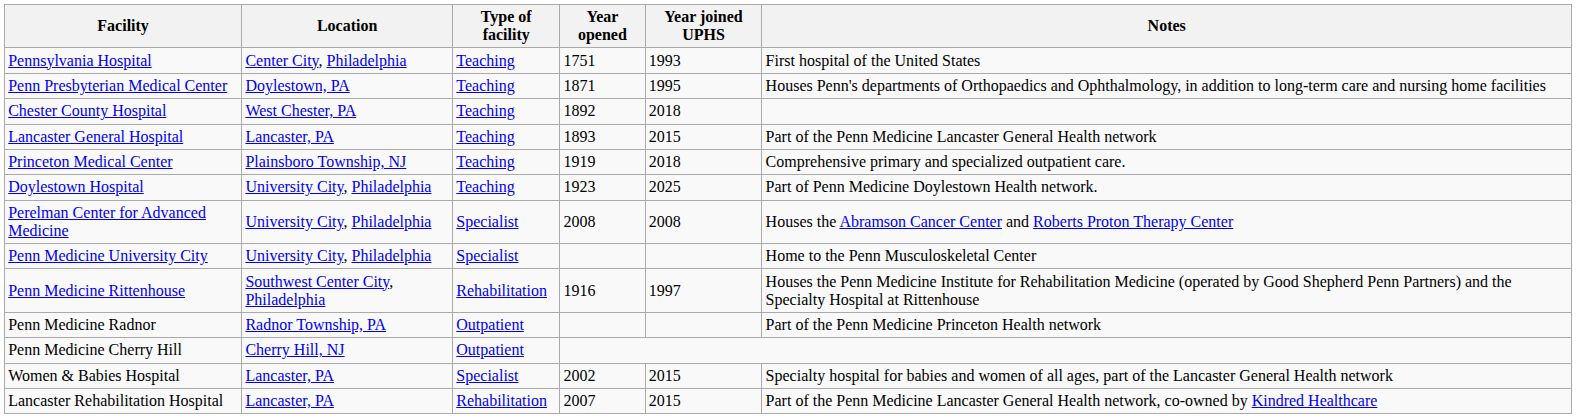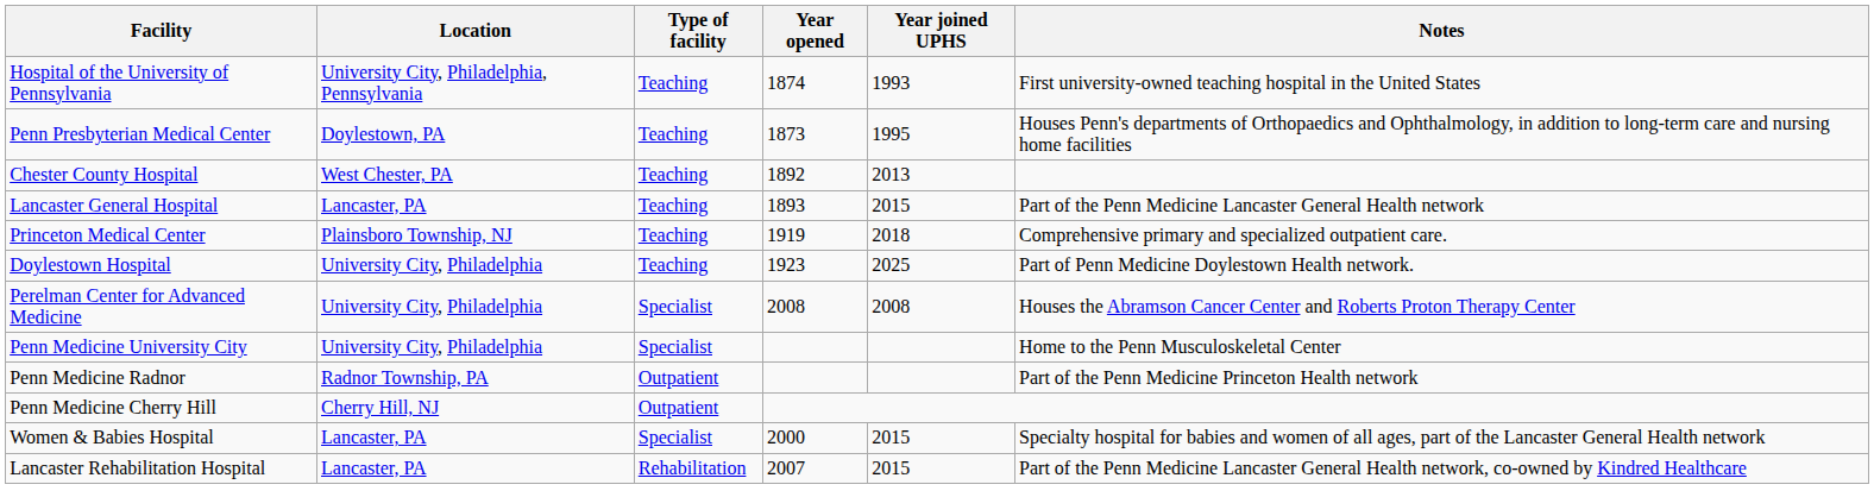+ row: Hospital of the University of Pennsylvania | University City, Philadelphia, Pennsylvania | Teaching | 1874 | 1993 | First university-owned teaching hospital in the United States
- row: Pennsylvania Hospital | Center City, Philadelphia | Teaching | 1751 | 1993 | First hospital of the United States
Penn Presbyterian Medical Center | Year opened: 1871 -> 1873
Chester County Hospital | Year joined UPHS: 2018 -> 2013
- row: Penn Medicine Rittenhouse | Southwest Center City, Philadelphia | Rehabilitation | 1916 | 1997 | Houses the Penn Medicine Institute for Rehabilitation Medicine (operated by Good Shepherd Penn Partners) and the Specialty Hospital at Rittenhouse
Women & Babies Hospital | Year opened: 2002 -> 2000
